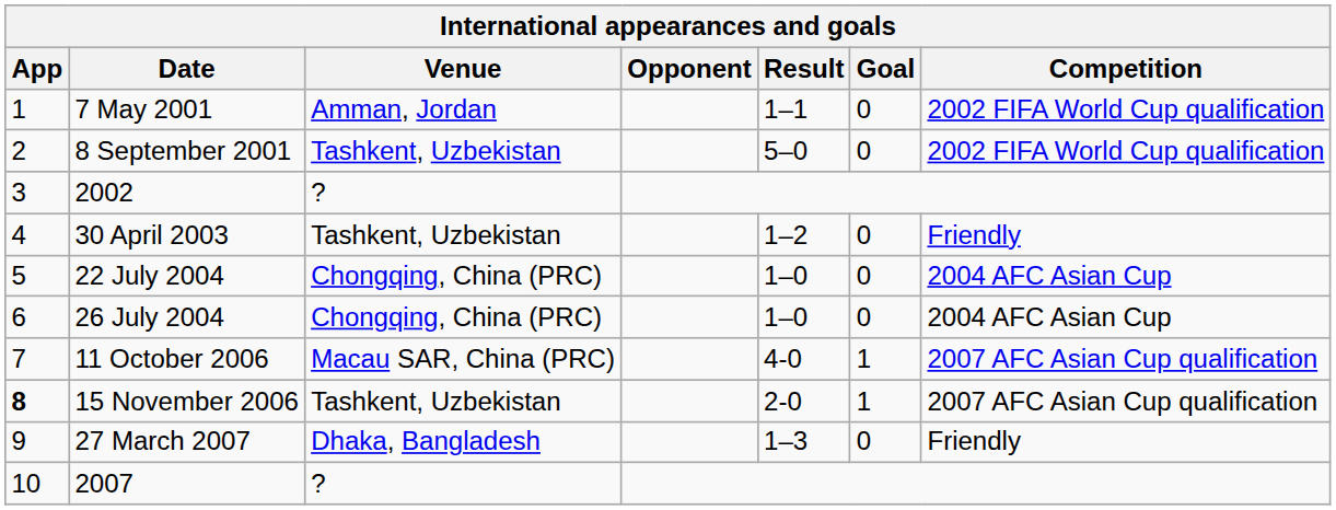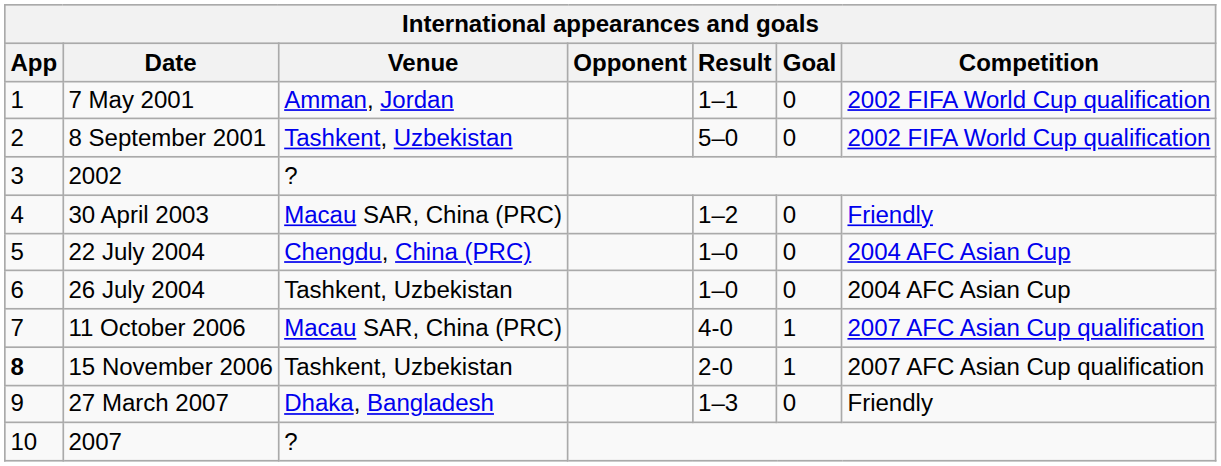30 April 2003 | Venue: Tashkent, Uzbekistan -> Macau SAR, China (PRC)
22 July 2004 | Venue: Chongqing, China (PRC) -> Chengdu, China (PRC)
26 July 2004 | Venue: Chongqing, China (PRC) -> Tashkent, Uzbekistan
